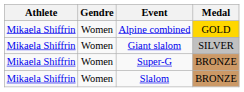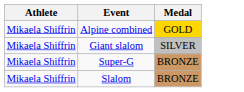- column: Gendre | Women | Women | Women | Women
